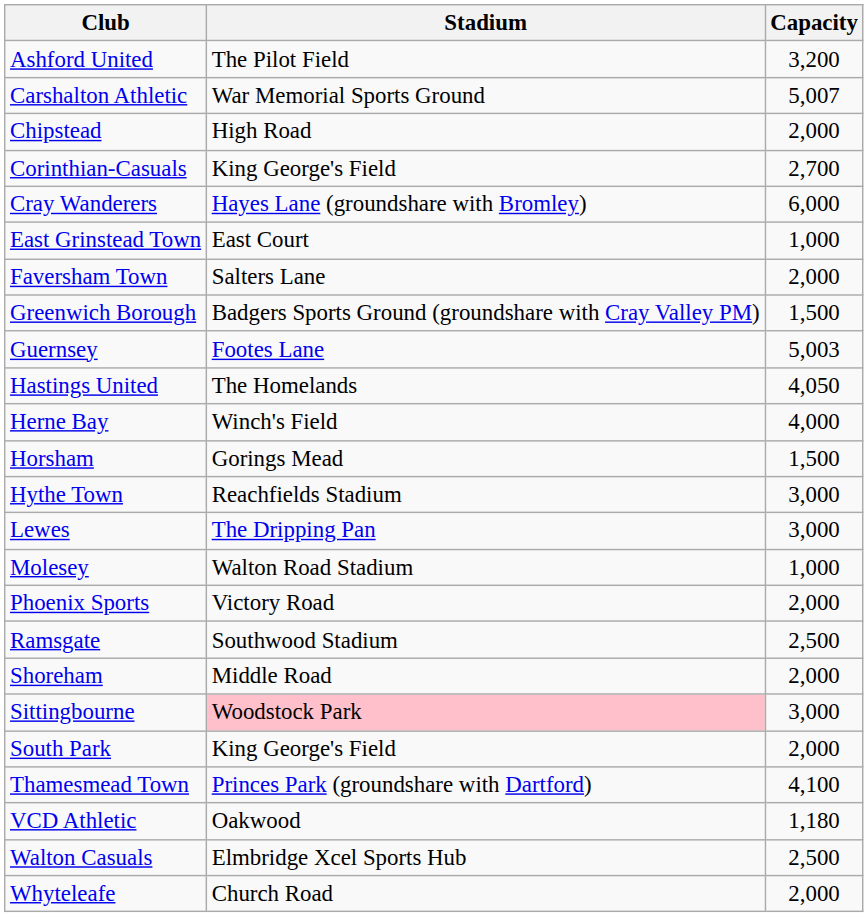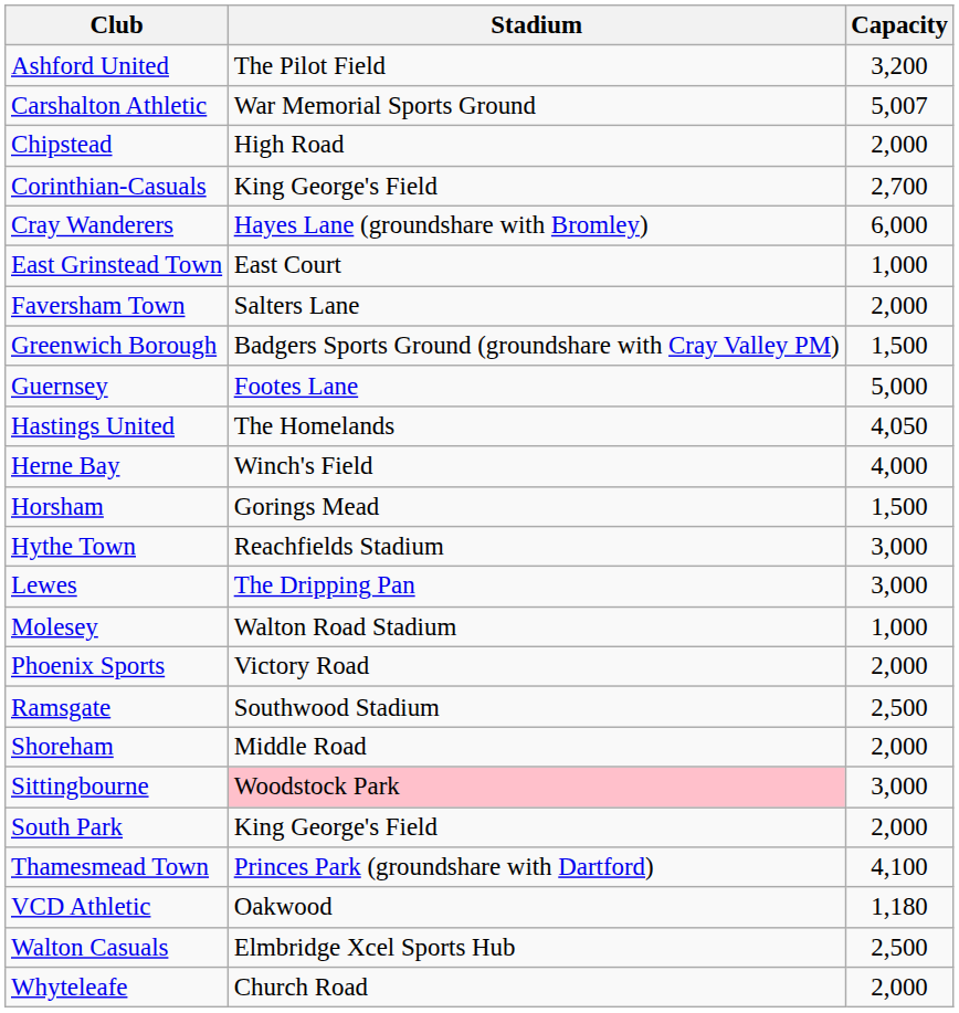Guernsey | Capacity: 5,003 -> 5,000
